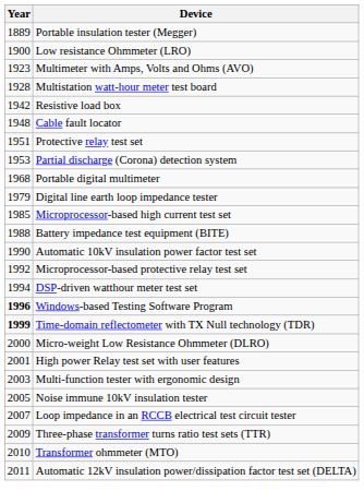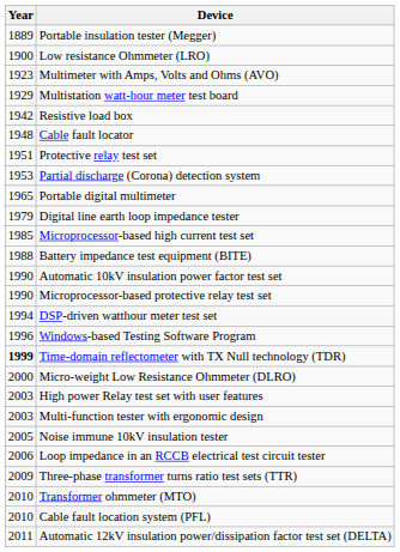Multistation watt-hour meter test board | Year: 1928 -> 1929
Portable digital multimeter | Year: 1968 -> 1965
Microprocessor-based protective relay test set | Year: 1992 -> 1990
Windows-based Testing Software Program | Year: bold -> normal
High power Relay test set with user features | Year: 2001 -> 2003
Loop impedance in an RCCB electrical test circuit tester | Year: 2007 -> 2006
+ row: 2010 | Cable fault location system (PFL)
